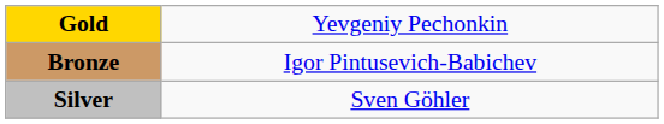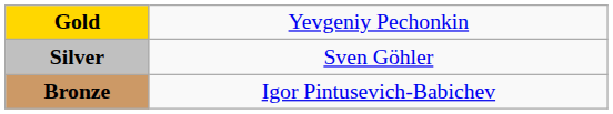rows swapped: Silver <-> Bronze
